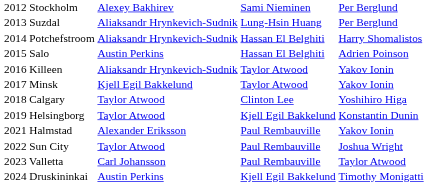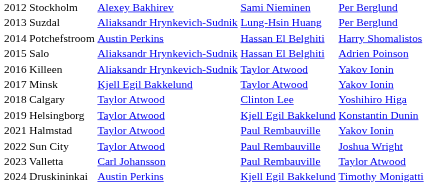2014 Potchefstroom | column 2: Aliaksandr Hrynkevich-Sudnik -> Austin Perkins
2015 Salo | column 2: Austin Perkins -> Aliaksandr Hrynkevich-Sudnik
2021 Halmstad | column 2: Alexander Eriksson -> Taylor Atwood
